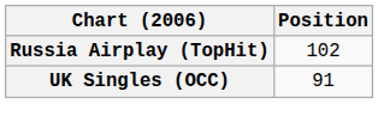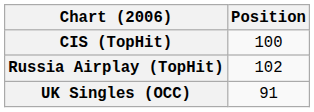+ row: CIS (TopHit) | 100
